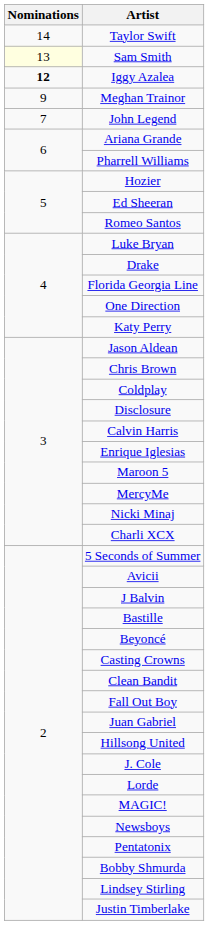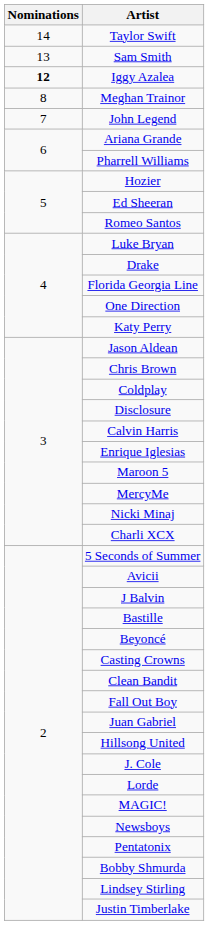Sam Smith | Nominations: lightyellow background -> no background
Meghan Trainor | Nominations: 9 -> 8
